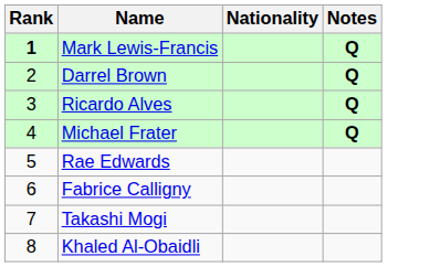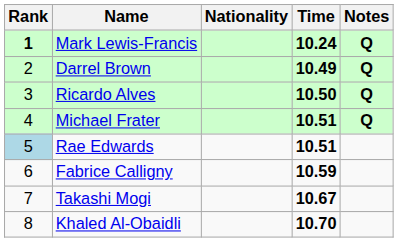+ column: Time | 10.24 | 10.49 | 10.50 | 10.51 | 10.51 | 10.59 | 10.67 | 10.70
Rae Edwards | Rank: no background -> lightblue background
